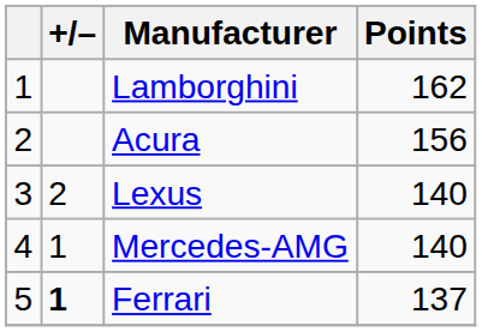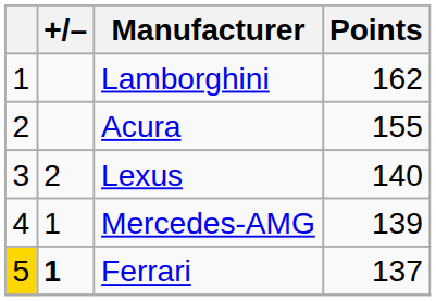Acura | Points: 156 -> 155
Mercedes-AMG | Points: 140 -> 139
Ferrari | column 1: no background -> gold background
